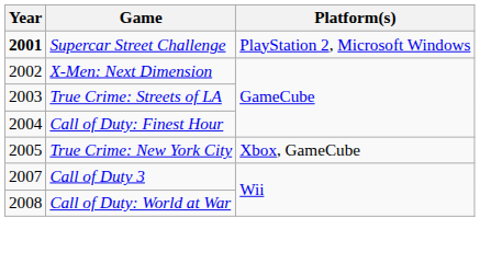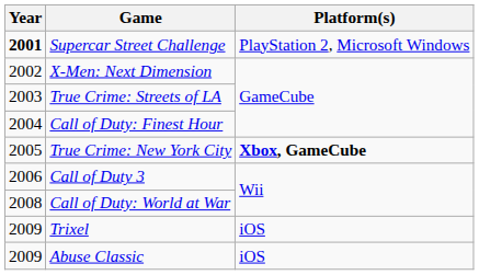True Crime: New York City | Platform(s): normal -> bold
Call of Duty 3 | Year: 2007 -> 2006
+ row: 2009 | Trixel | iOS
+ row: 2009 | Abuse Classic | iOS
